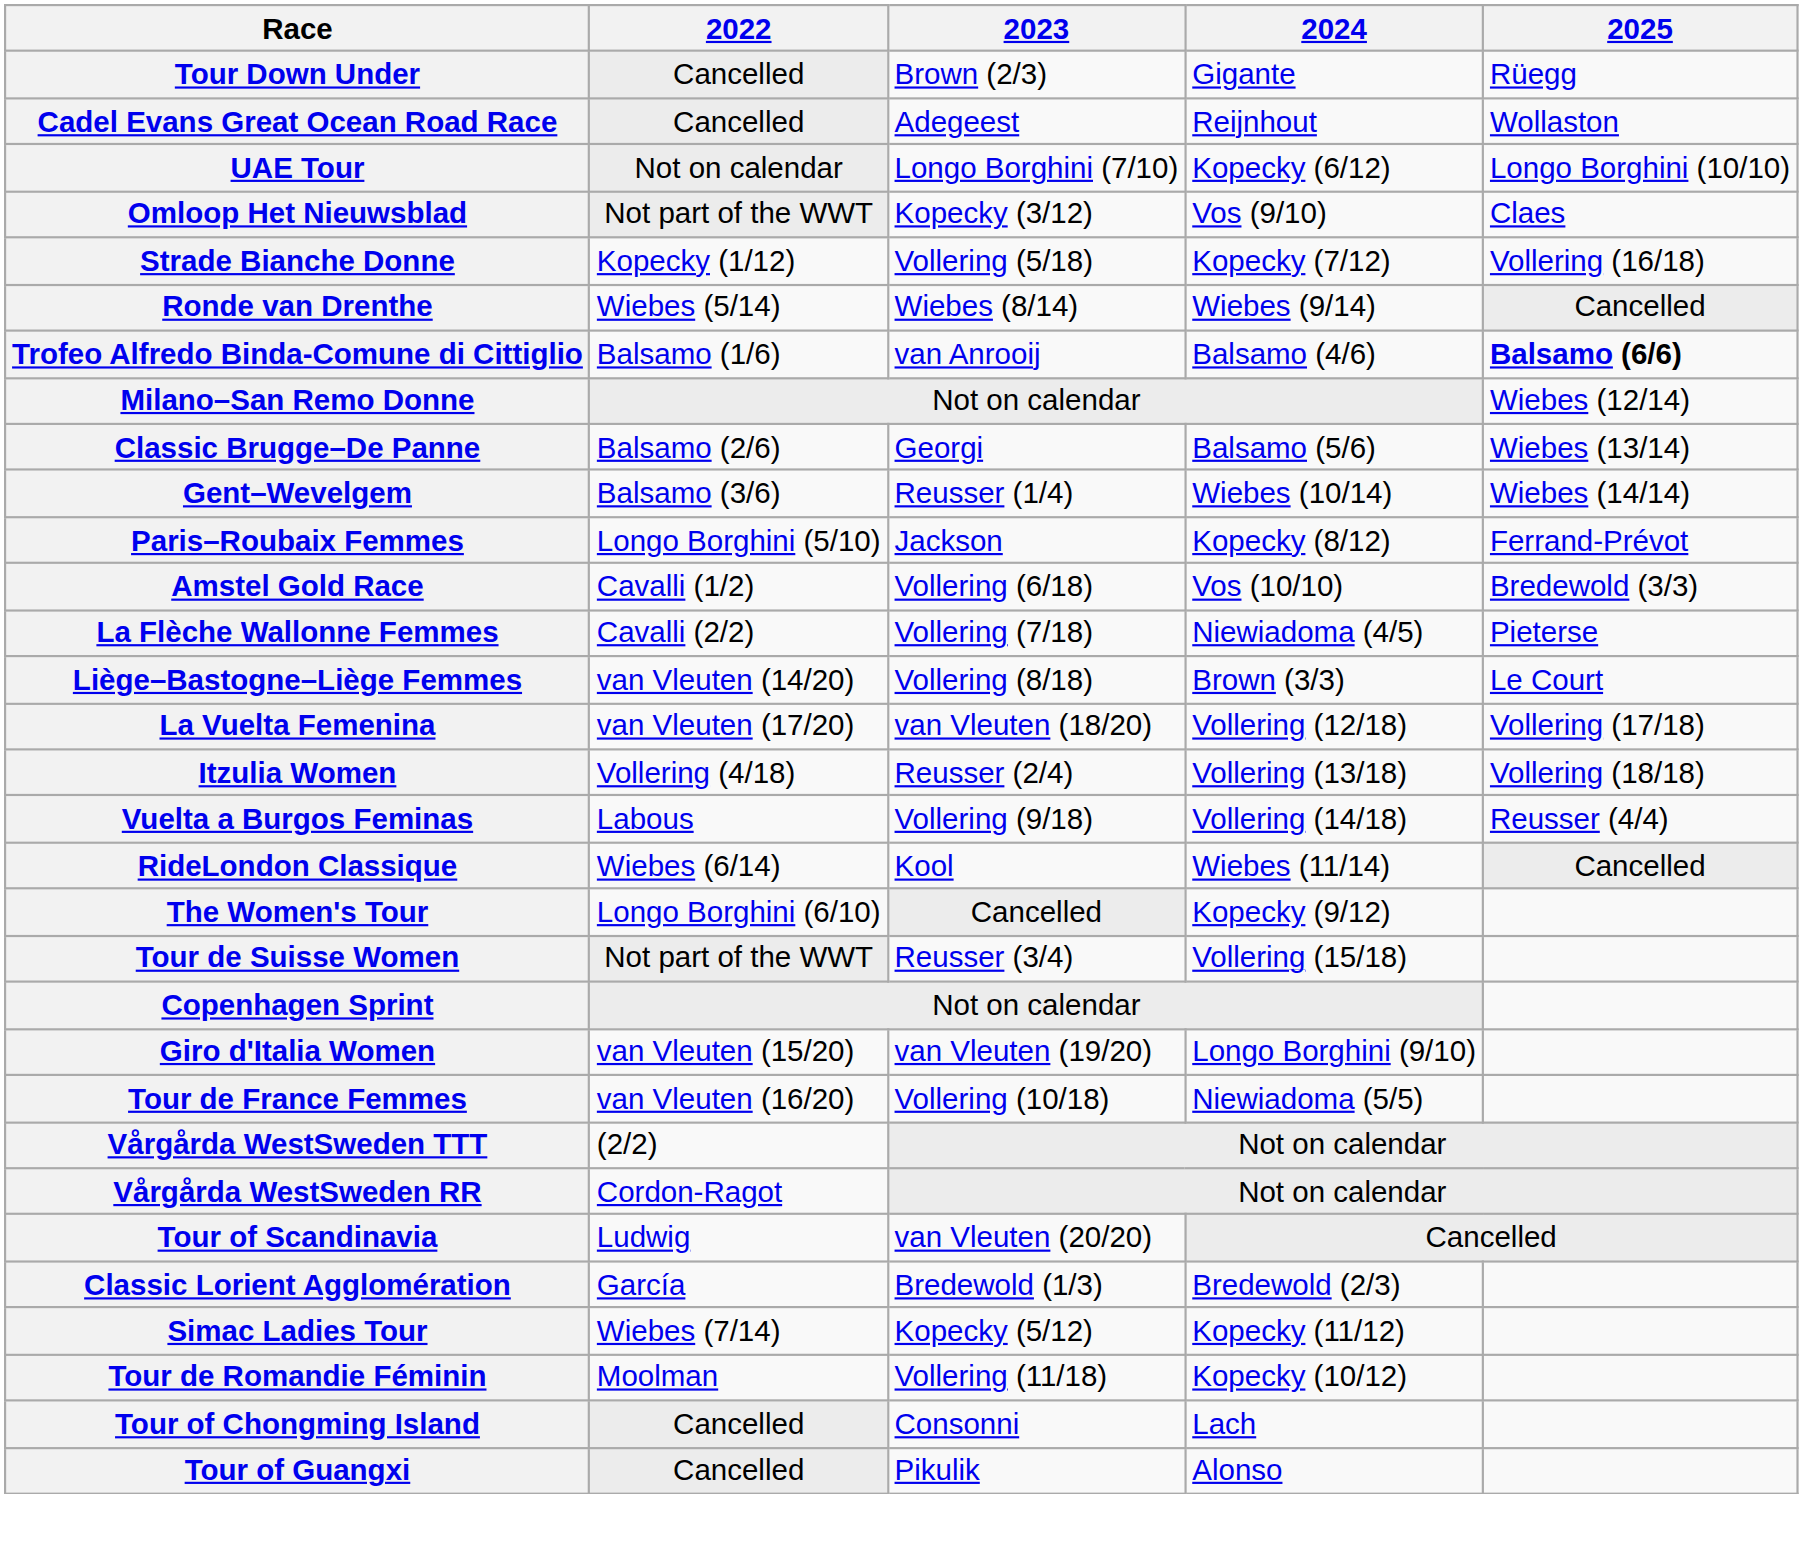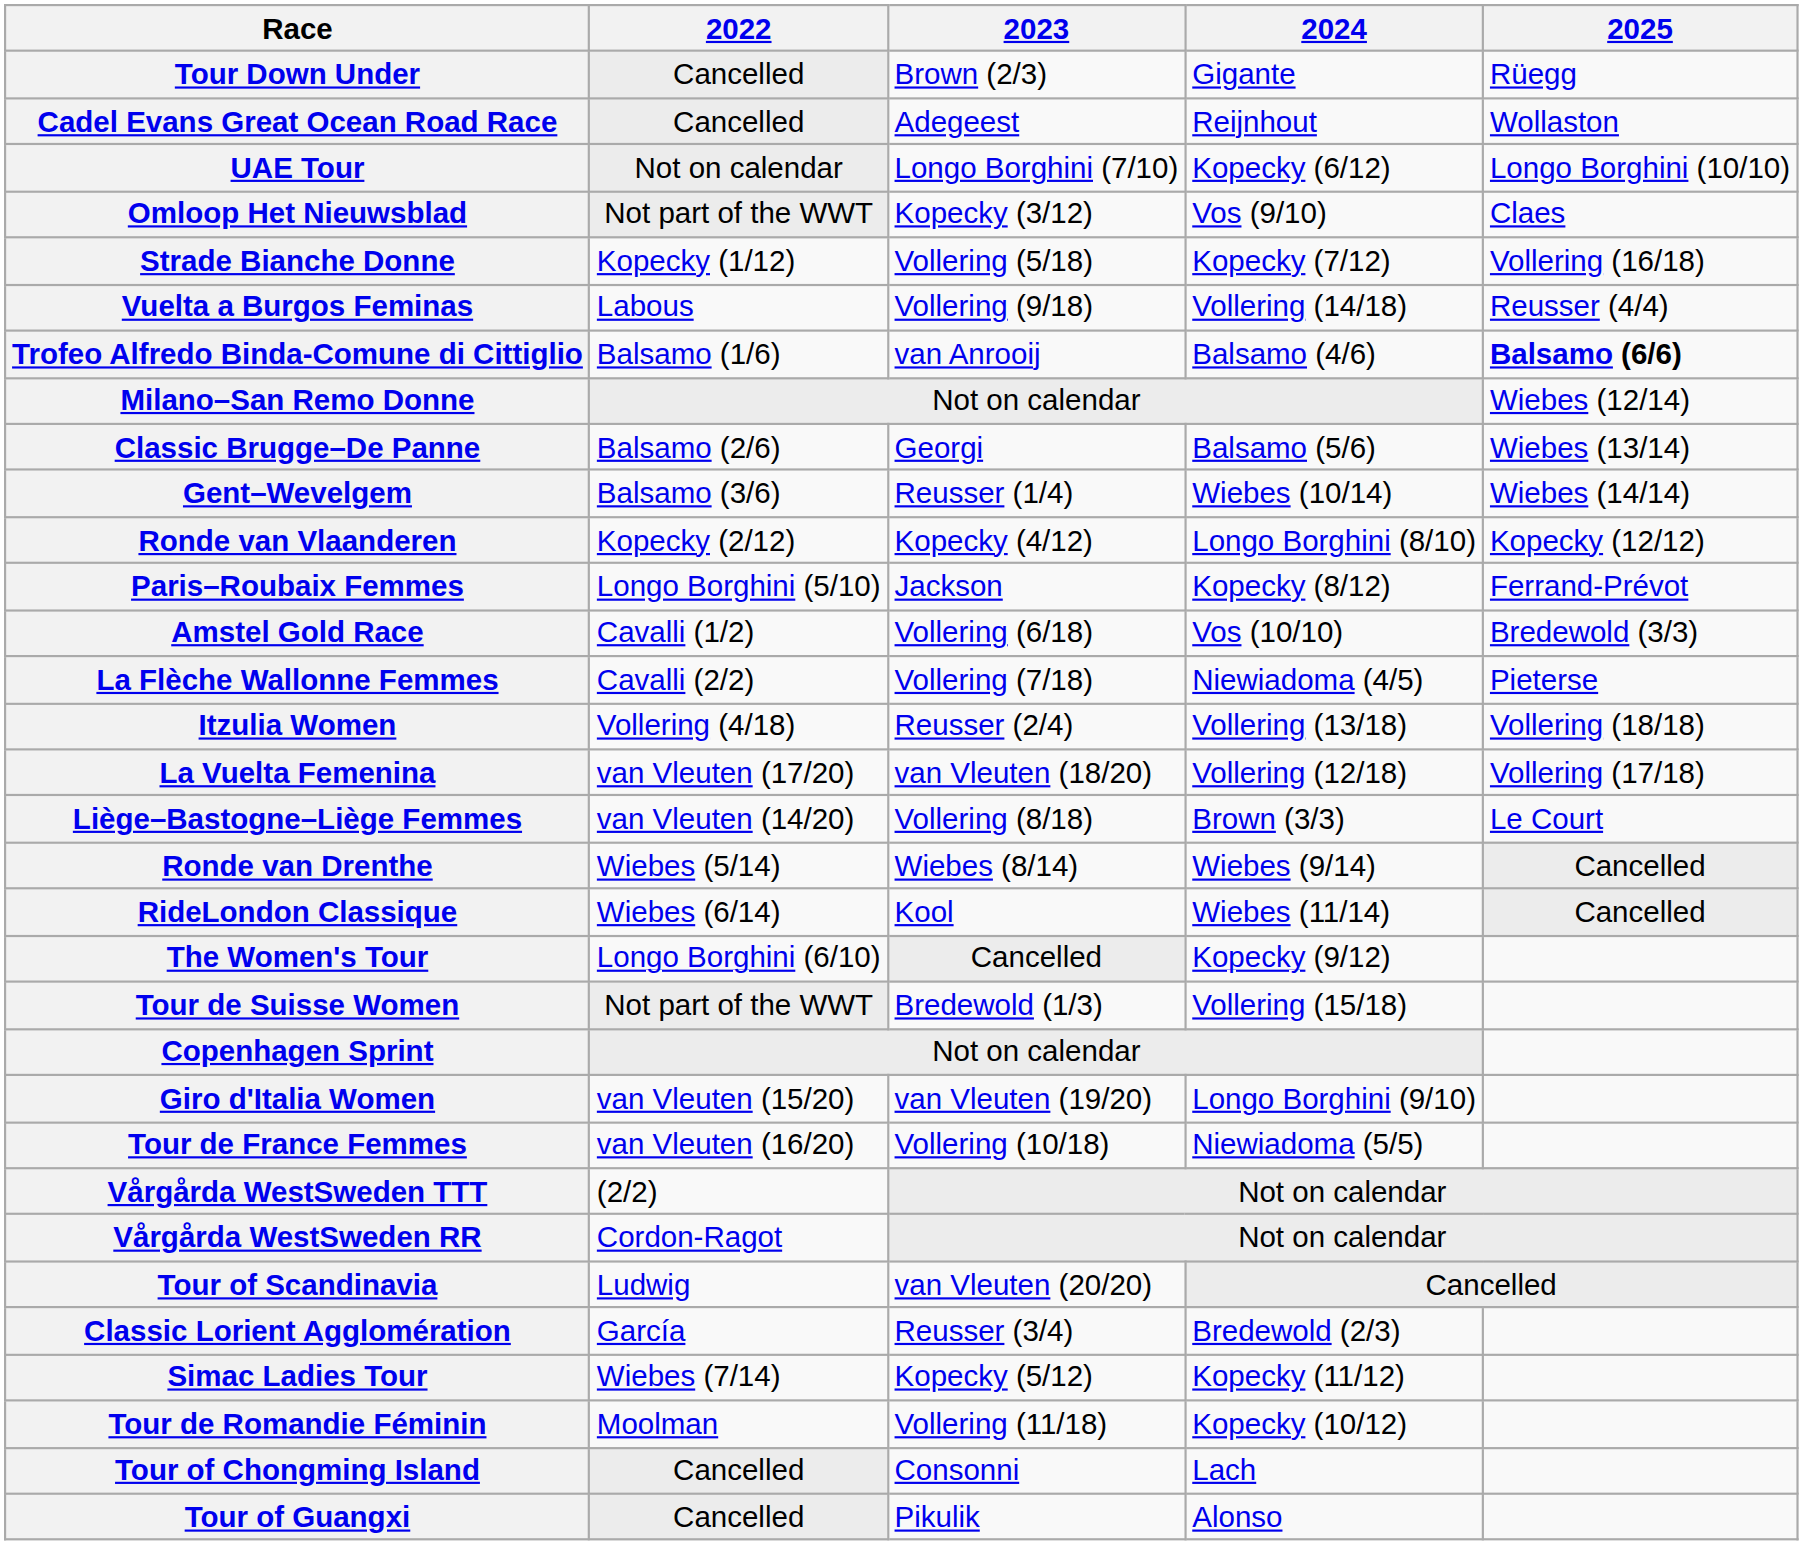rows swapped: Ronde van Drenthe <-> Vuelta a Burgos Feminas
+ row: Ronde van Vlaanderen | Kopecky (2/12) | Kopecky (4/12) | Longo Borghini (8/10) | Kopecky (12/12)
rows swapped: Liège–Bastogne–Liège Femmes <-> Itzulia Women
Tour de Suisse Women | 2023: Reusser (3/4) -> Bredewold (1/3)
Classic Lorient Agglomération | 2023: Bredewold (1/3) -> Reusser (3/4)
